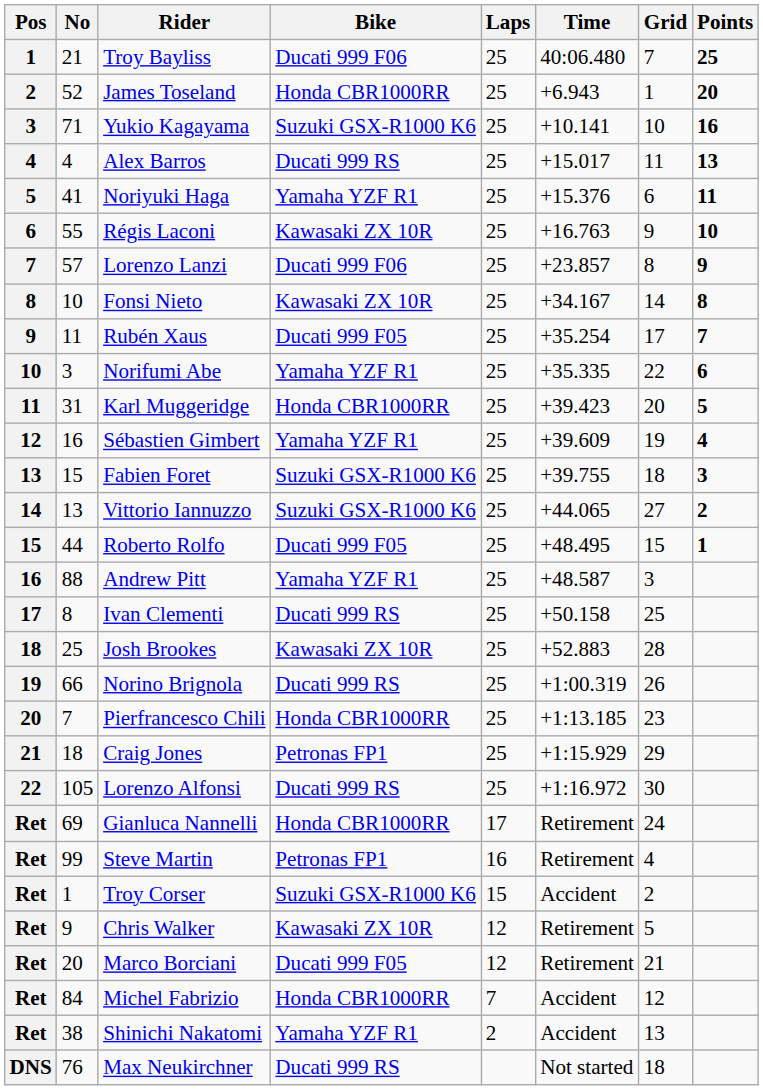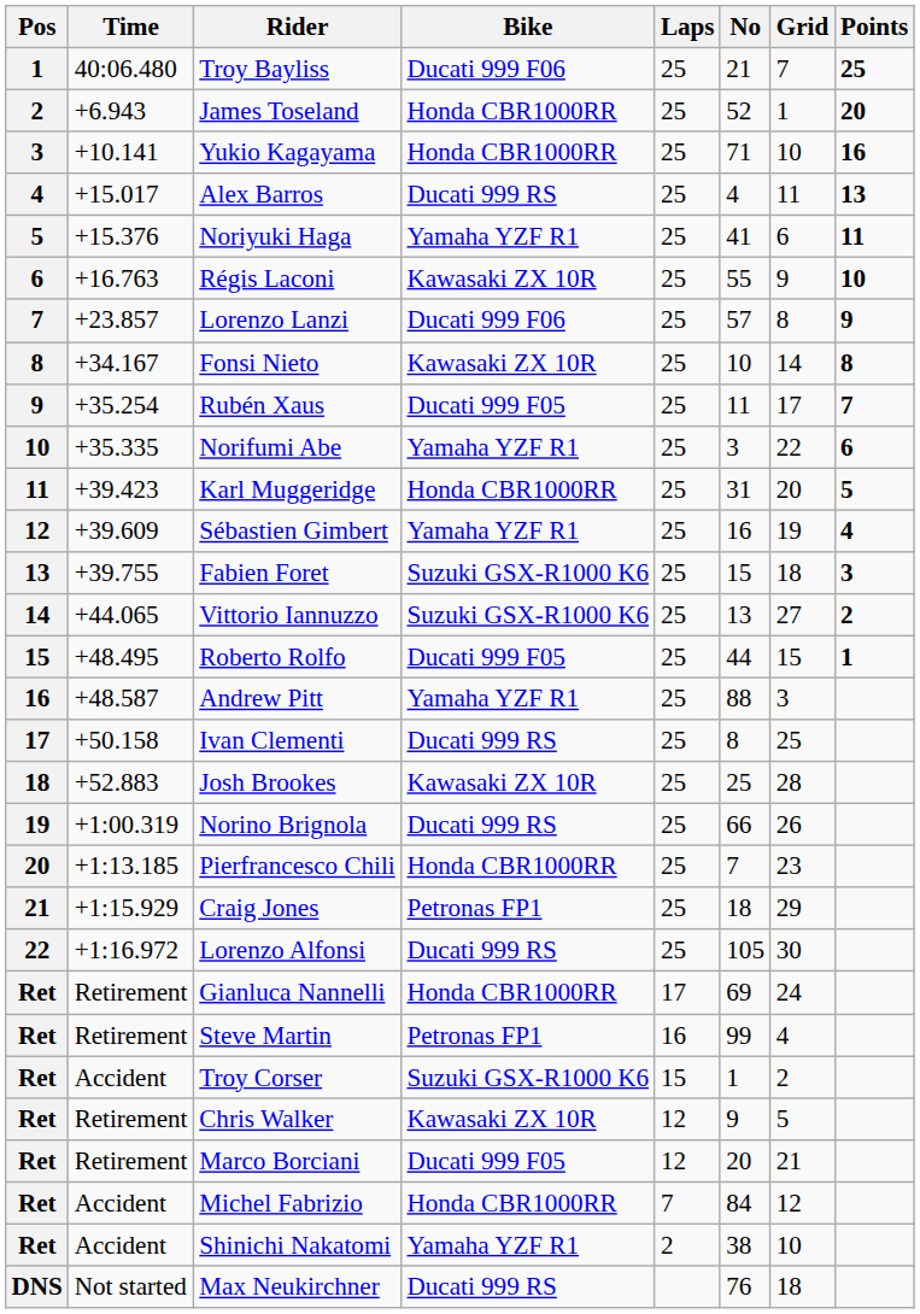columns swapped: No <-> Time
Yukio Kagayama | Bike: Suzuki GSX-R1000 K6 -> Honda CBR1000RR
Shinichi Nakatomi | Grid: 13 -> 10
